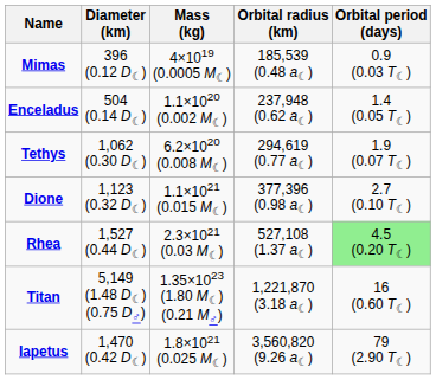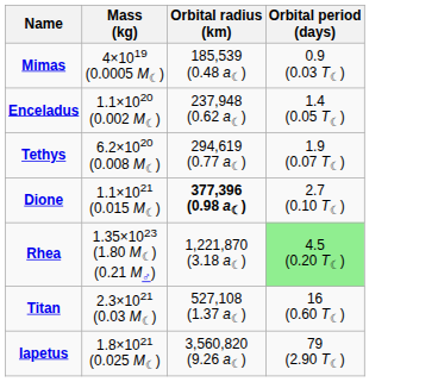- column: Diameter (km) | 396 (0.12 D☾) | 504 (0.14 D☾) | 1,062 (0.30 D☾) | 1,123 (0.32 D☾) | 1,527 (0.44 D☾) | 5,149 (1.48 D☾) (0.75 D♂) | 1,470 (0.42 D☾)
Dione | Orbital radius (km): normal -> bold
Rhea | Mass (kg): 2.3×1021 (0.03 M☾) -> 1.35×1023 (1.80 M☾) (0.21 M♂)
Rhea | Orbital radius (km): 527,108 (1.37 a☾) -> 1,221,870 (3.18 a☾)
Titan | Mass (kg): 1.35×1023 (1.80 M☾) (0.21 M♂) -> 2.3×1021 (0.03 M☾)
Titan | Orbital radius (km): 1,221,870 (3.18 a☾) -> 527,108 (1.37 a☾)
